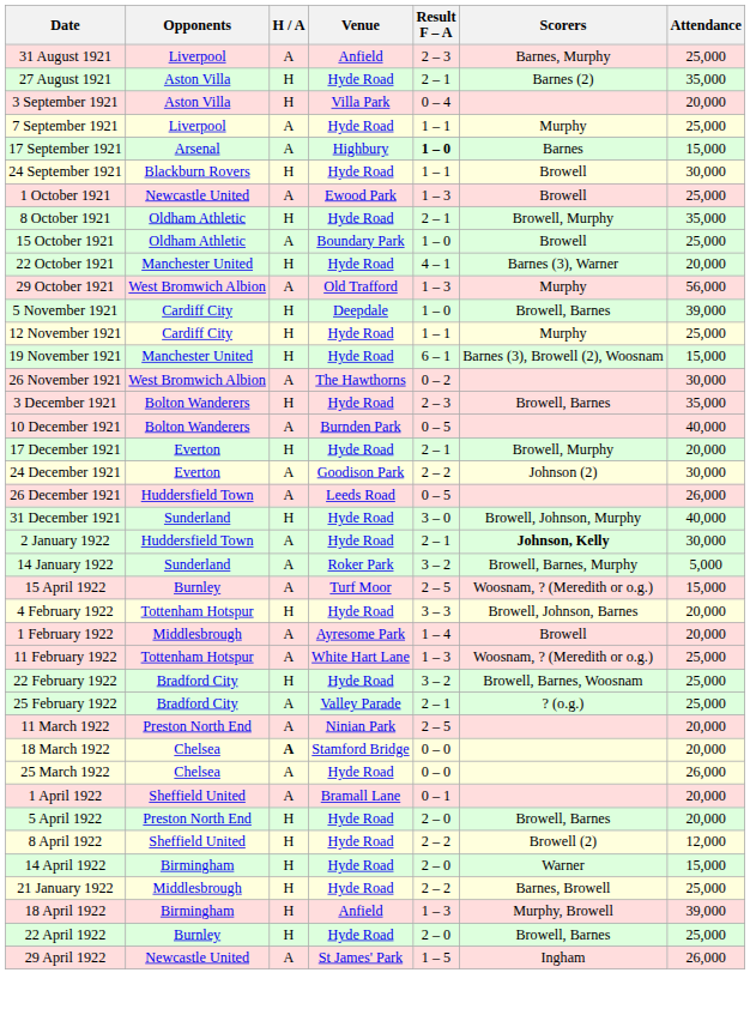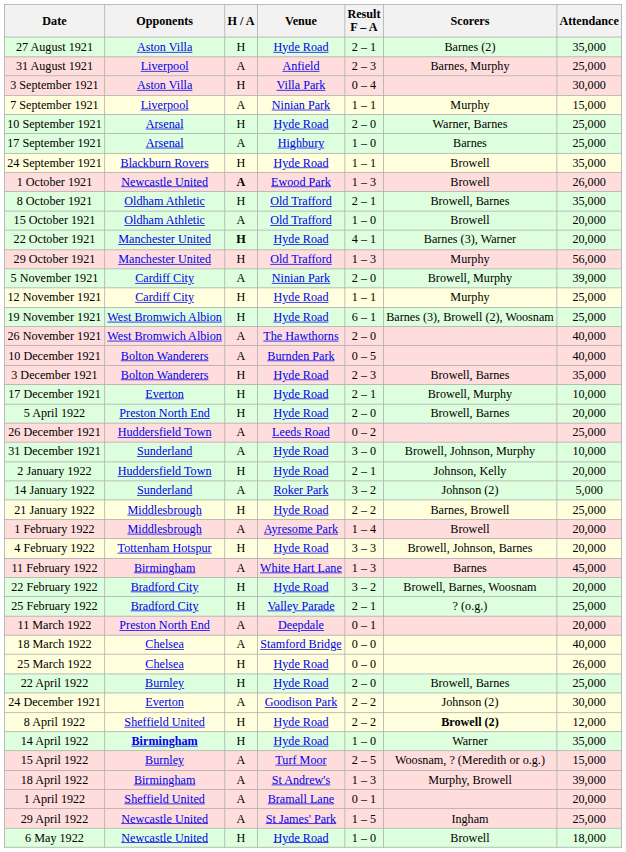rows swapped: 27 August 1921 <-> 31 August 1921
3 September 1921 | Attendance: 20,000 -> 30,000
7 September 1921 | Venue: Hyde Road -> Ninian Park
7 September 1921 | Attendance: 25,000 -> 15,000
+ row: 10 September 1921 | Arsenal | H | Hyde Road | 2 – 0 | Warner, Barnes | 25,000
17 September 1921 | Result F – A: bold -> normal
17 September 1921 | Attendance: 15,000 -> 25,000
24 September 1921 | Attendance: 30,000 -> 35,000
1 October 1921 | H / A: normal -> bold
1 October 1921 | Attendance: 25,000 -> 26,000
8 October 1921 | Venue: Hyde Road -> Old Trafford
8 October 1921 | Scorers: Browell, Murphy -> Browell, Barnes
15 October 1921 | Venue: Boundary Park -> Old Trafford
15 October 1921 | Attendance: 25,000 -> 20,000
22 October 1921 | H / A: normal -> bold
29 October 1921 | Opponents: West Bromwich Albion -> Manchester United
29 October 1921 | H / A: A -> H
5 November 1921 | H / A: H -> A
5 November 1921 | Venue: Deepdale -> Ninian Park
5 November 1921 | Result F – A: 1 – 0 -> 2 – 0
5 November 1921 | Scorers: Browell, Barnes -> Browell, Murphy
19 November 1921 | Opponents: Manchester United -> West Bromwich Albion
19 November 1921 | Attendance: 15,000 -> 25,000
26 November 1921 | Result F – A: 0 – 2 -> 2 – 0
26 November 1921 | Attendance: 30,000 -> 40,000
rows swapped: 3 December 1921 <-> 10 December 1921
17 December 1921 | Attendance: 20,000 -> 10,000
rows swapped: 24 December 1921 <-> 5 April 1922
26 December 1921 | Result F – A: 0 – 5 -> 0 – 2
26 December 1921 | Attendance: 26,000 -> 25,000
31 December 1921 | H / A: H -> A
31 December 1921 | Attendance: 40,000 -> 10,000
2 January 1922 | H / A: A -> H
2 January 1922 | Scorers: bold -> normal
2 January 1922 | Attendance: 30,000 -> 20,000
14 January 1922 | Scorers: Browell, Barnes, Murphy -> Johnson (2)
rows swapped: 21 January 1922 <-> 15 April 1922
rows swapped: 1 February 1922 <-> 4 February 1922
11 February 1922 | Opponents: Tottenham Hotspur -> Birmingham
11 February 1922 | Scorers: Woosnam, ? (Meredith or o.g.) -> Barnes
11 February 1922 | Attendance: 25,000 -> 45,000
22 February 1922 | Attendance: 25,000 -> 20,000
25 February 1922 | H / A: A -> H
11 March 1922 | Venue: Ninian Park -> Deepdale
11 March 1922 | Result F – A: 2 – 5 -> 0 – 1
18 March 1922 | H / A: bold -> normal
18 March 1922 | Attendance: 20,000 -> 40,000
25 March 1922 | H / A: A -> H
rows swapped: 1 April 1922 <-> 22 April 1922
8 April 1922 | Scorers: normal -> bold
14 April 1922 | Opponents: normal -> bold
14 April 1922 | Result F – A: 2 – 0 -> 1 – 0
14 April 1922 | Attendance: 15,000 -> 35,000
18 April 1922 | H / A: H -> A
18 April 1922 | Venue: Anfield -> St Andrew's
29 April 1922 | Attendance: 26,000 -> 25,000
+ row: 6 May 1922 | Newcastle United | H | Hyde Road | 1 – 0 | Browell | 18,000
